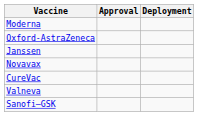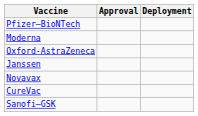+ row: Pfizer–BioNTech
- row: Valneva
